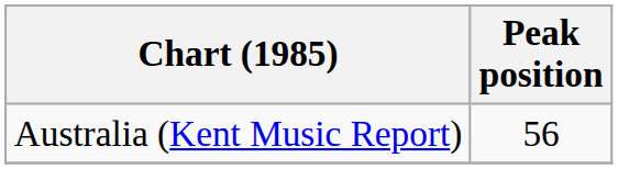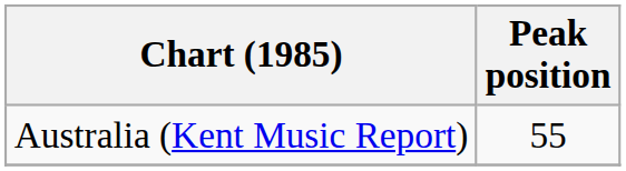Australia (Kent Music Report) | Peak position: 56 -> 55
